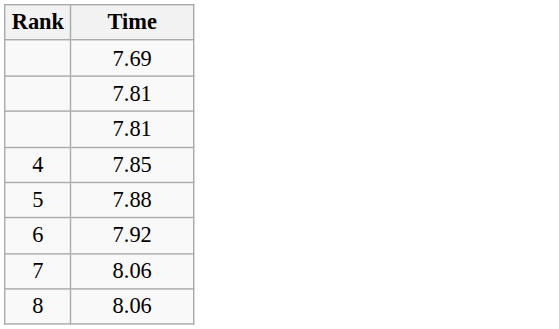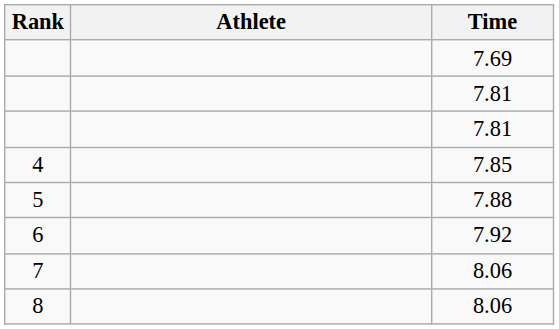+ column: Athlete
